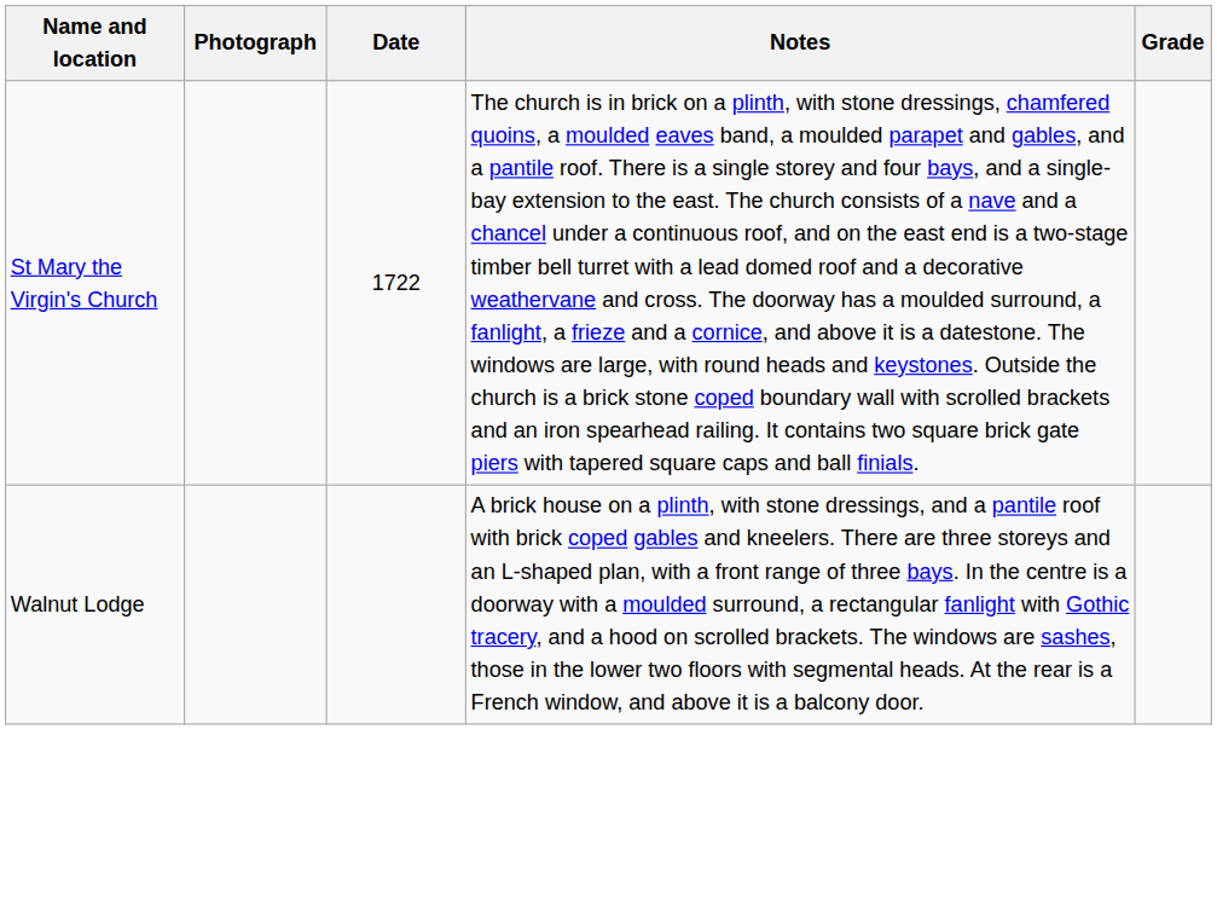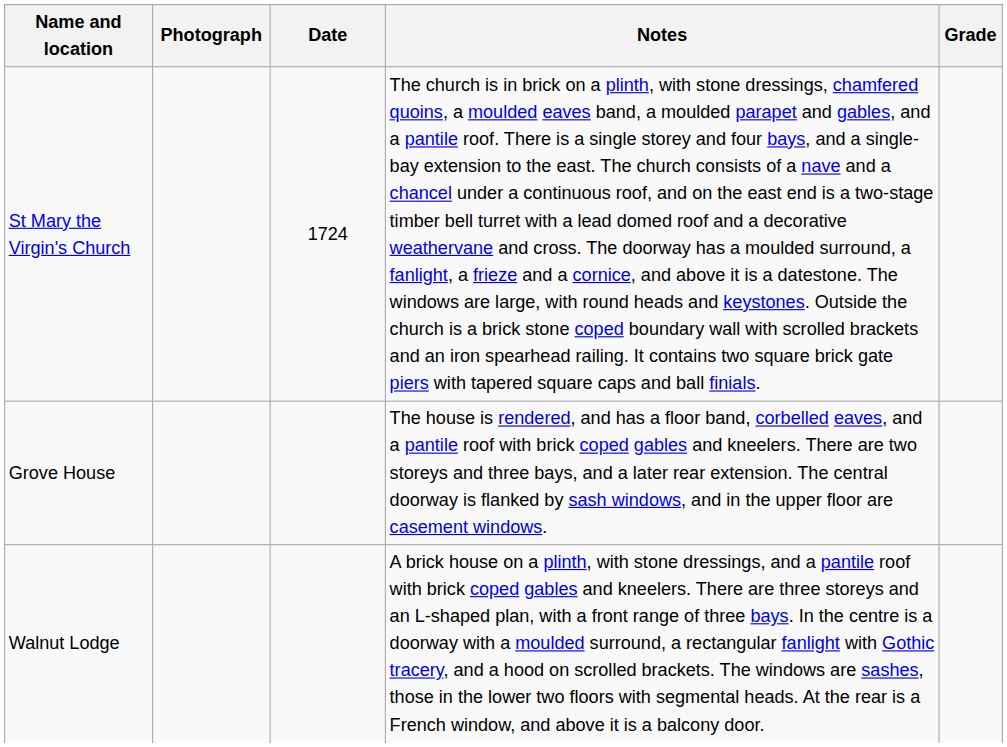St Mary the Virgin's Church | Date: 1722 -> 1724
+ row: Grove House | The house is rendered, and has a floor band, corbelled eaves, and a pantile roof with brick coped gables and kneelers. There are two storeys and three bays, and a later rear extension. The central doorway is flanked by sash windows, and in the upper floor are casement windows.
